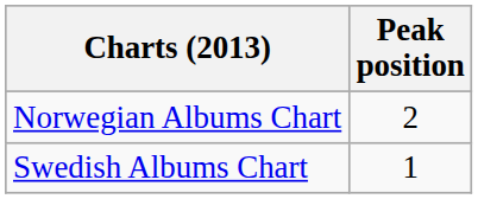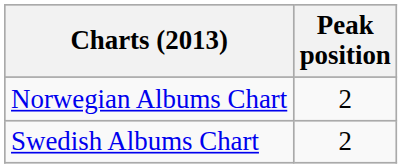Swedish Albums Chart | Peak position: 1 -> 2
